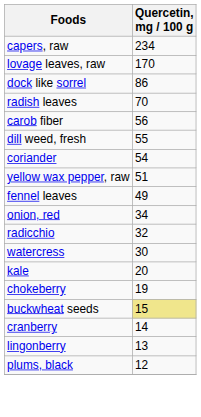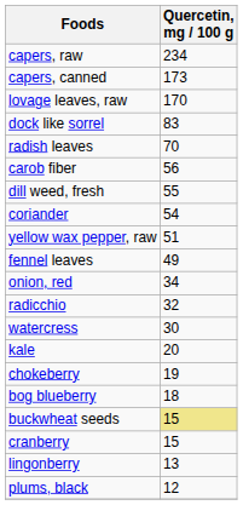+ row: capers, canned | 173
dock like sorrel | Quercetin, mg / 100 g: 86 -> 83
+ row: bog blueberry | 18
cranberry | Quercetin, mg / 100 g: 14 -> 15
